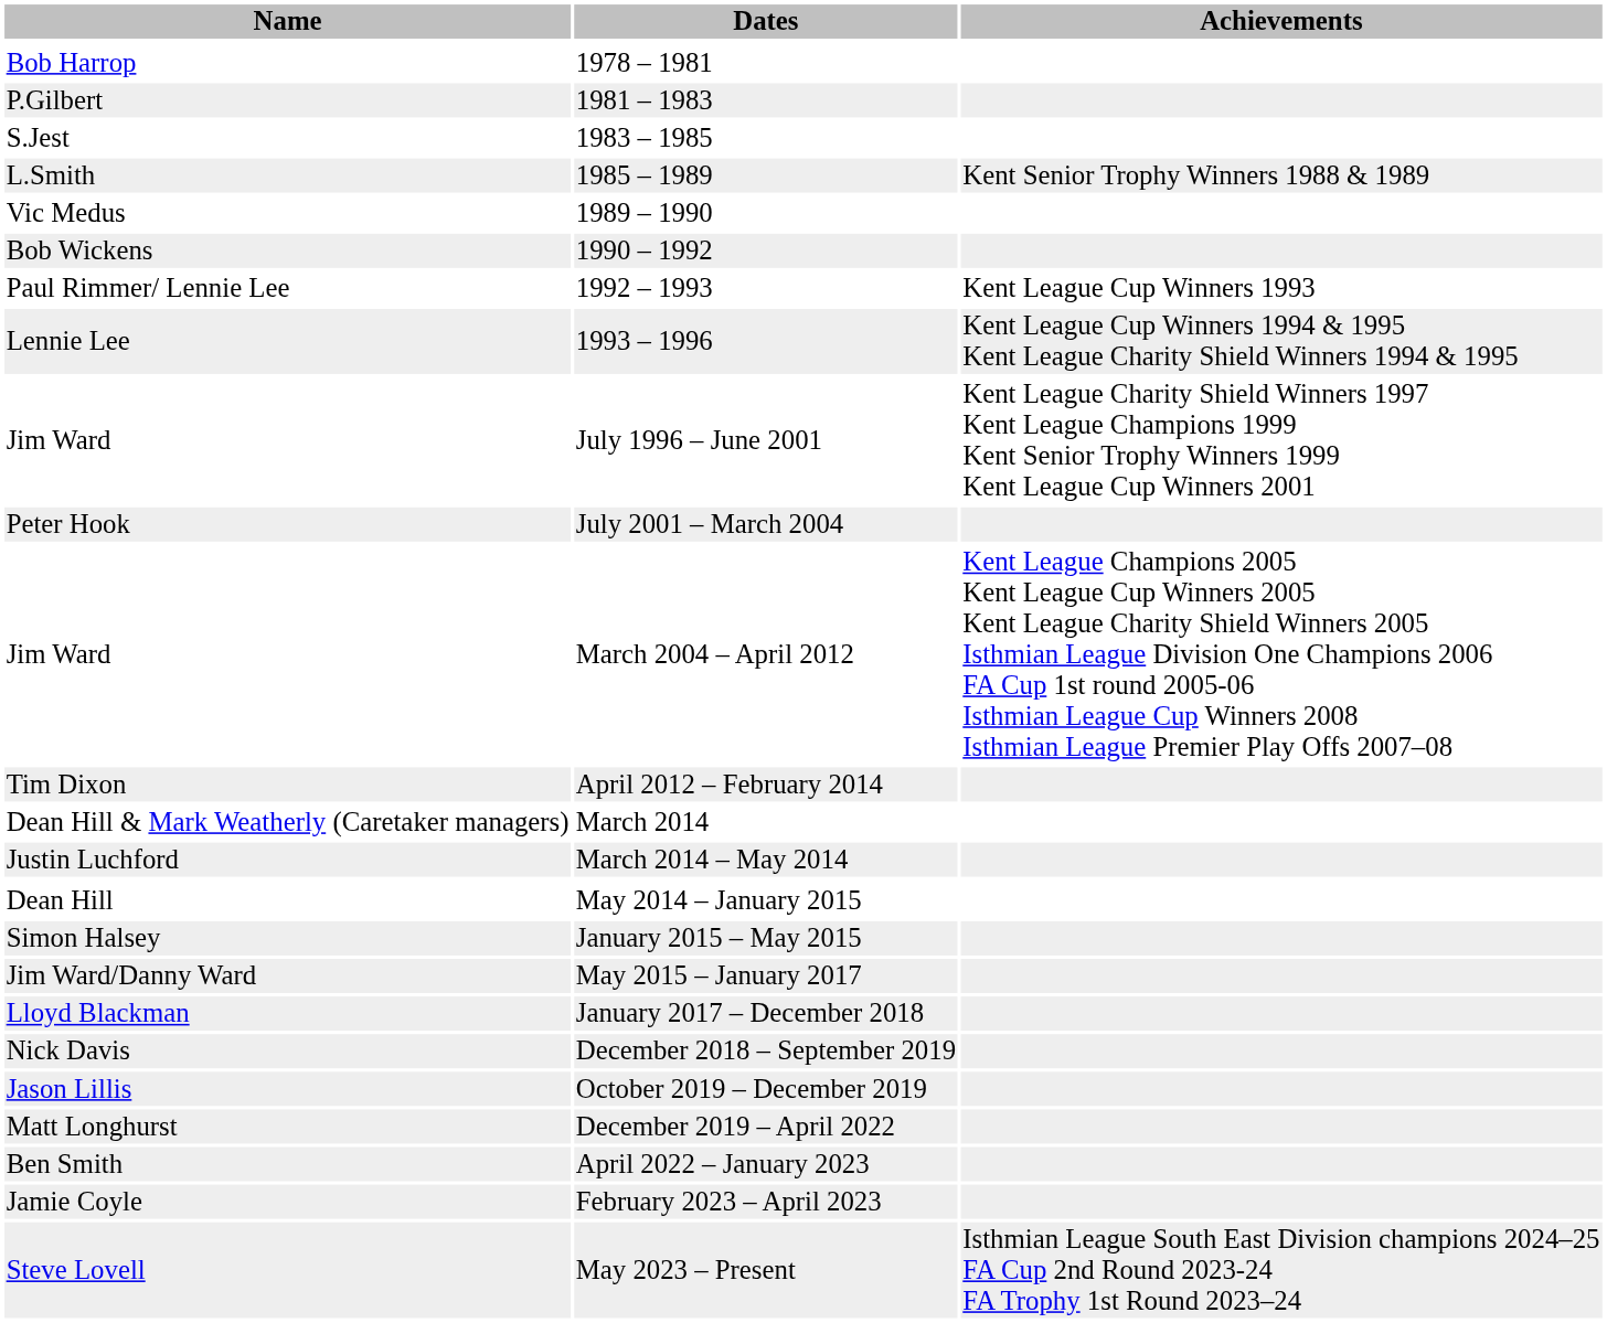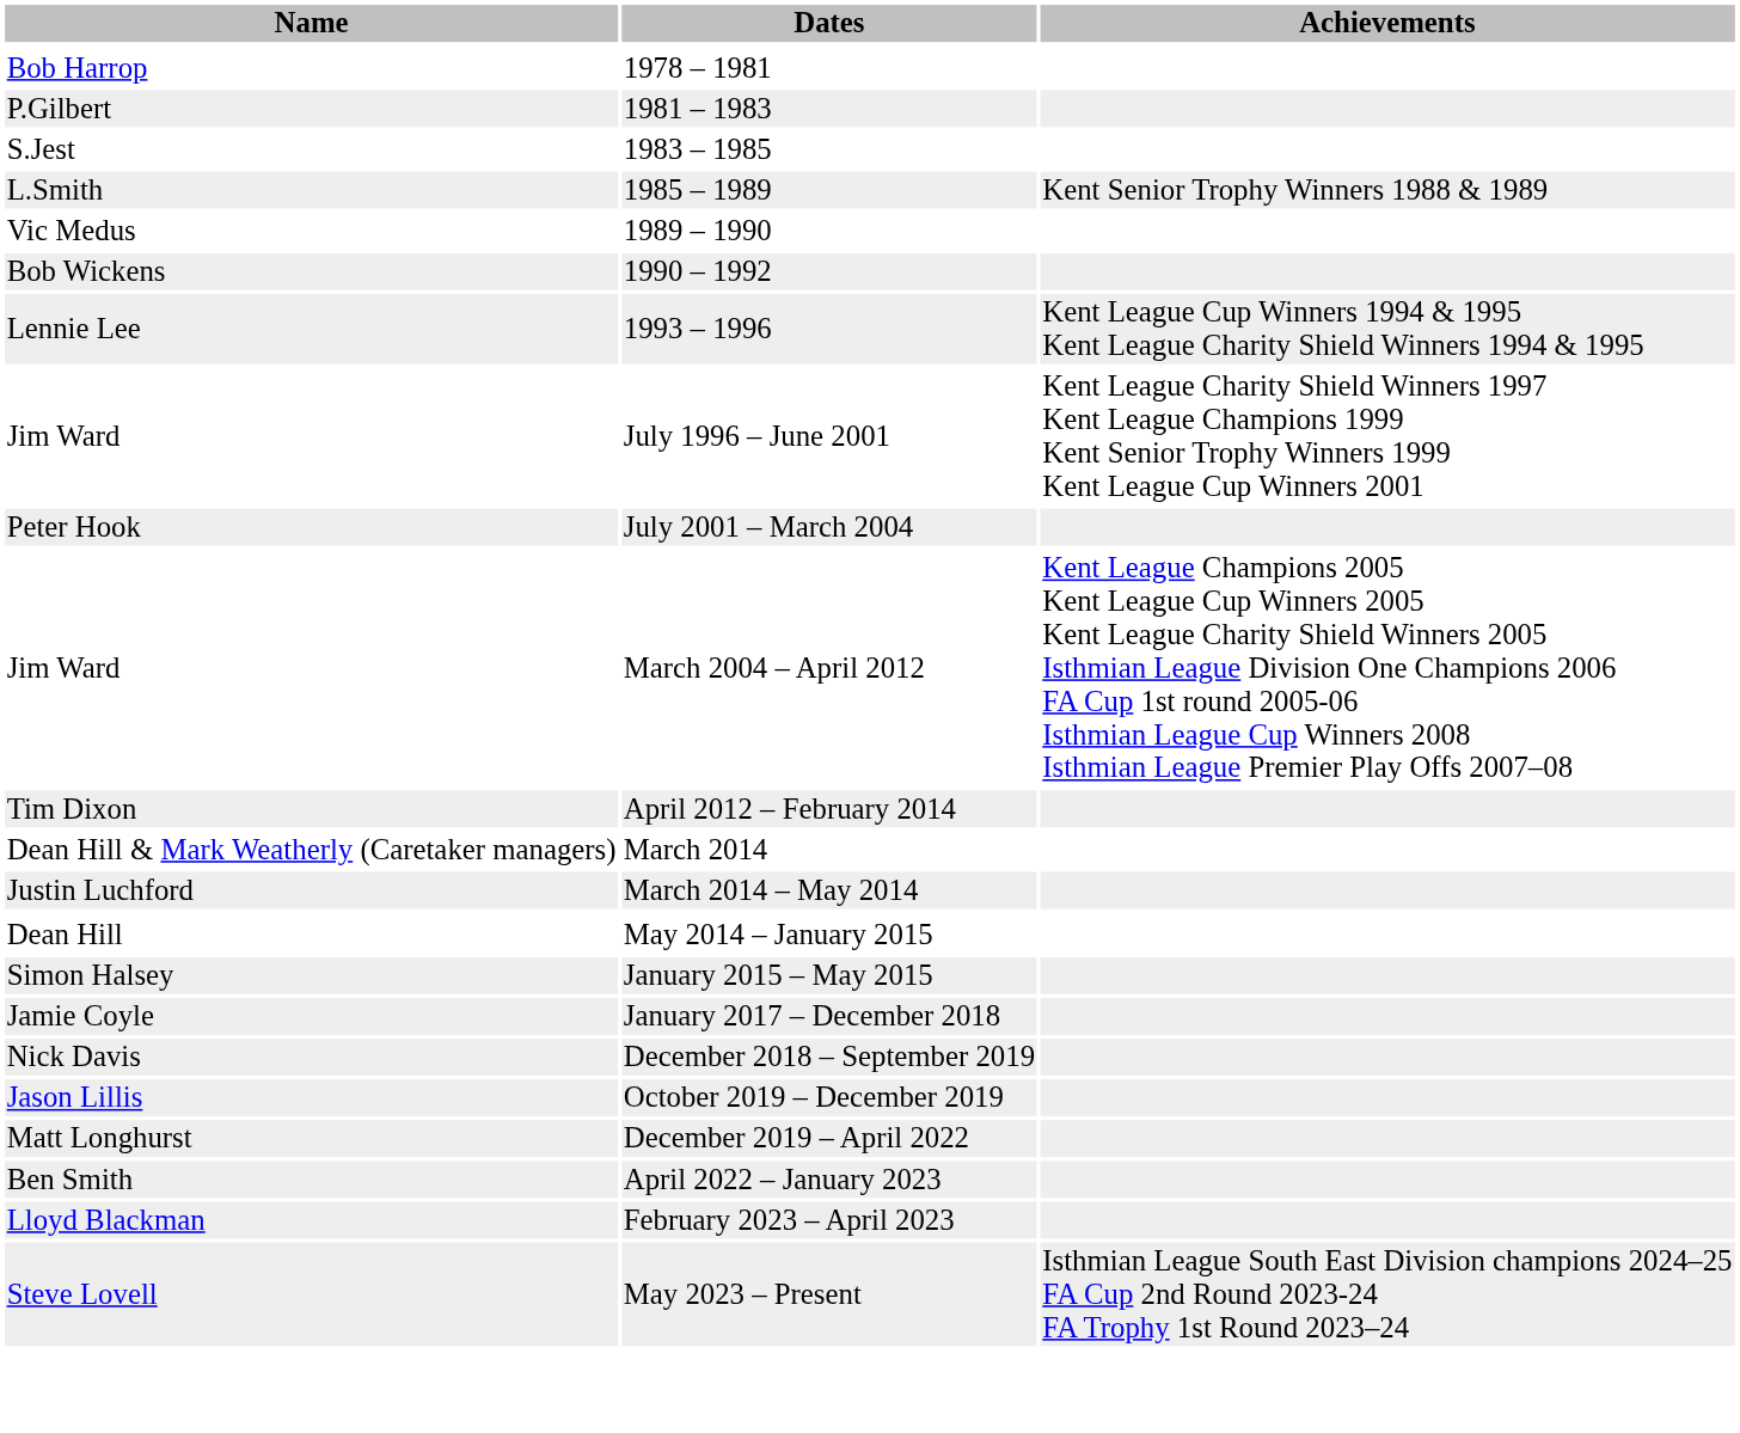- row: Paul Rimmer/ Lennie Lee | 1992 – 1993 | Kent League Cup Winners 1993
- row: Jim Ward/Danny Ward | May 2015 – January 2017
January 2017 – December 2018 | Name: Lloyd Blackman -> Jamie Coyle
February 2023 – April 2023 | Name: Jamie Coyle -> Lloyd Blackman
